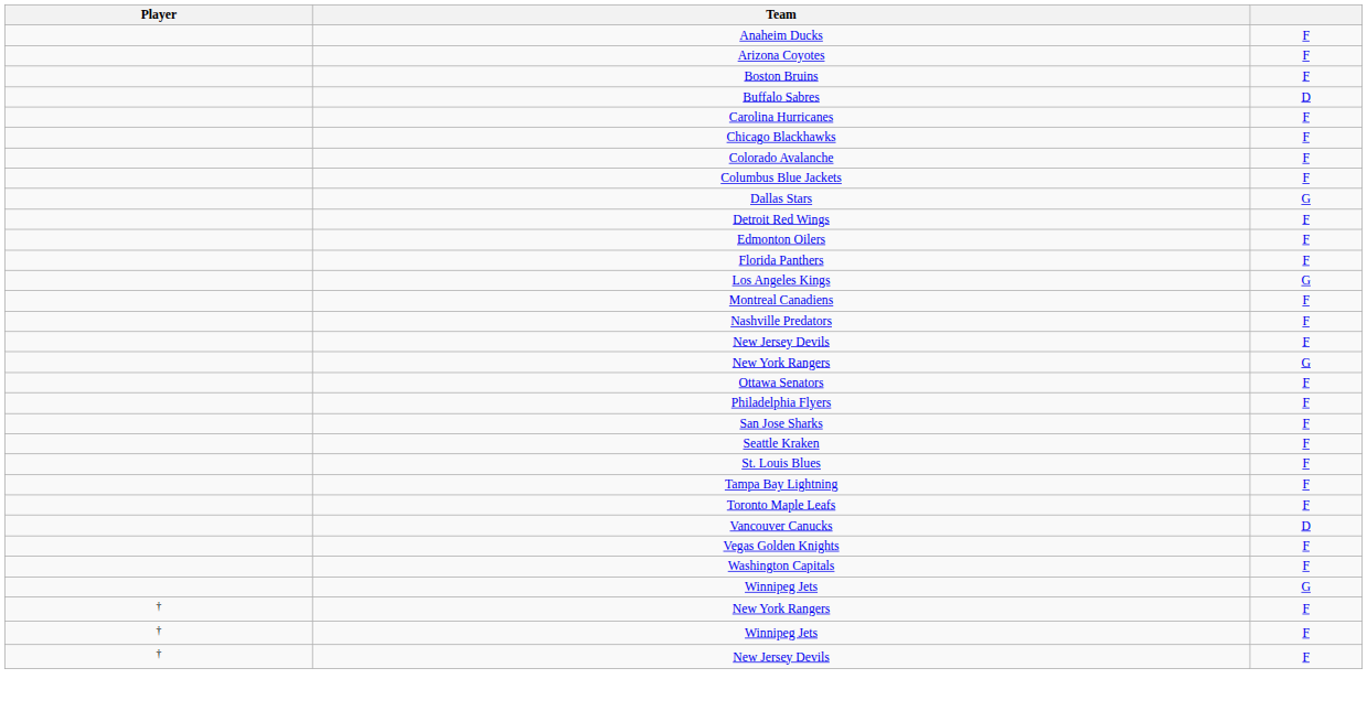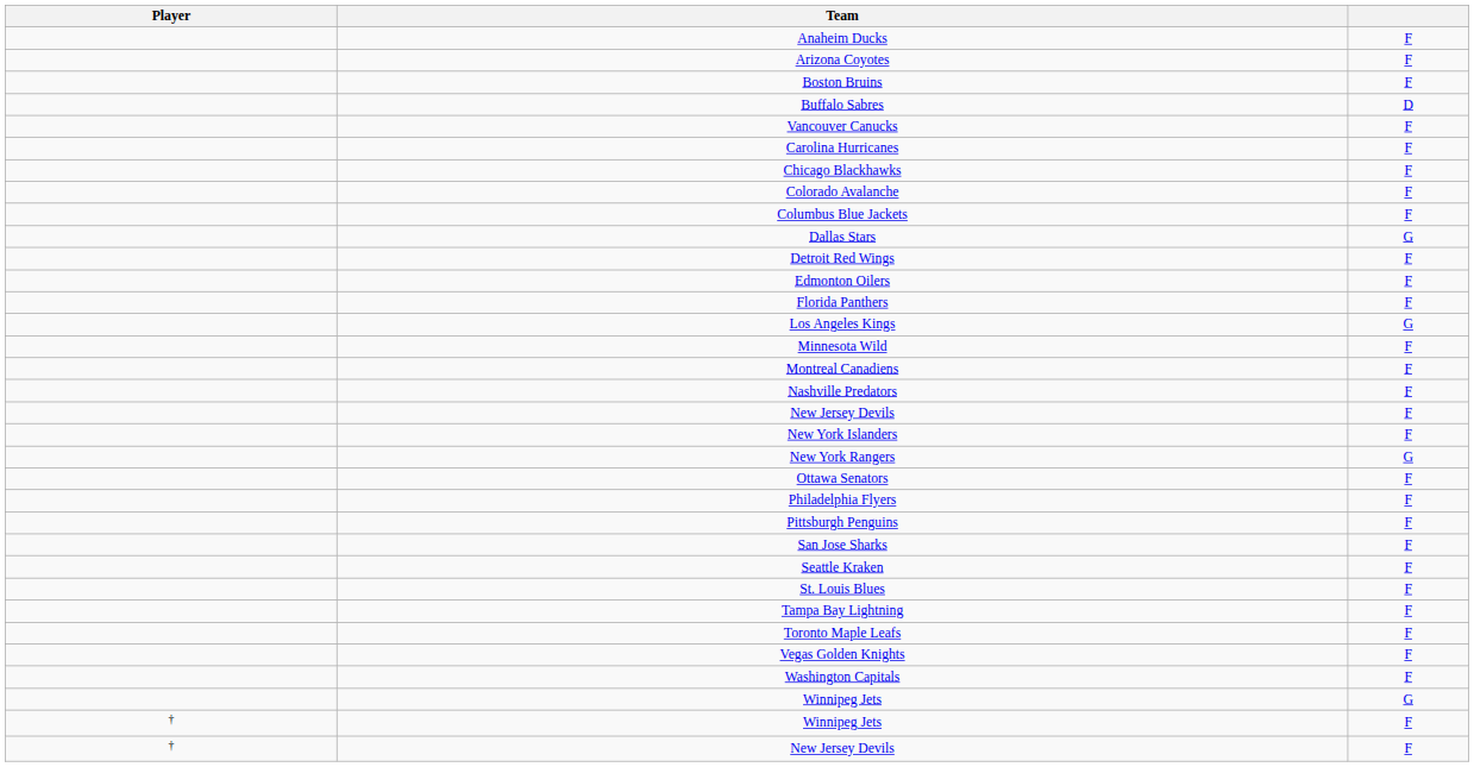+ row: Vancouver Canucks | F
+ row: Minnesota Wild | F
+ row: New York Islanders | F
+ row: Pittsburgh Penguins | F
- row: Vancouver Canucks | D
- row: † | New York Rangers | F
